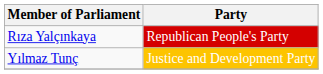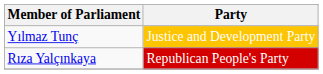rows swapped: Yılmaz Tunç <-> Rıza Yalçınkaya
